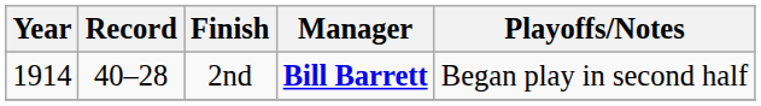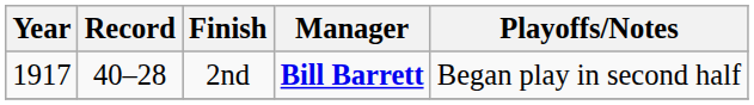2nd | Year: 1914 -> 1917
